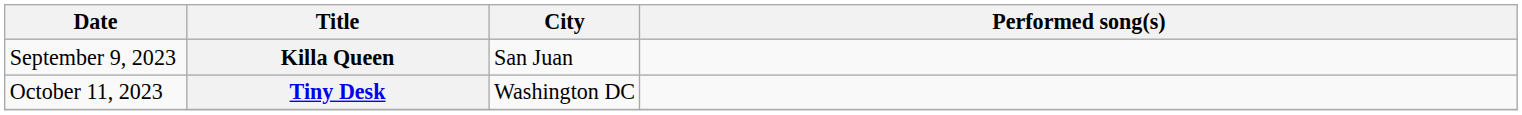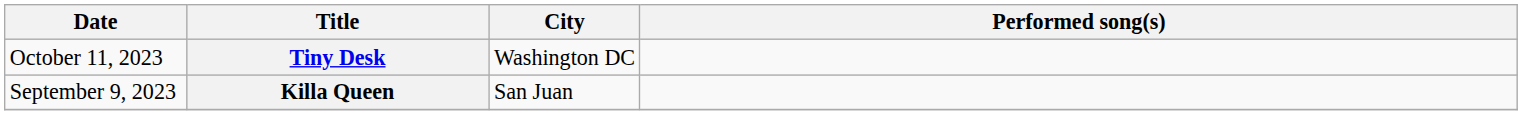rows swapped: Killa Queen <-> Tiny Desk
